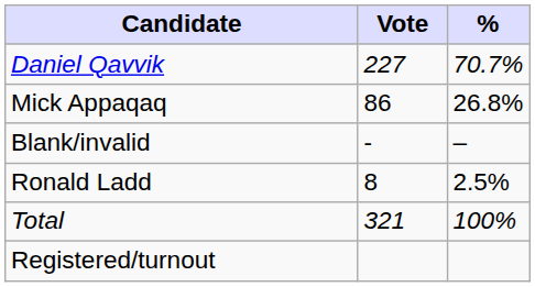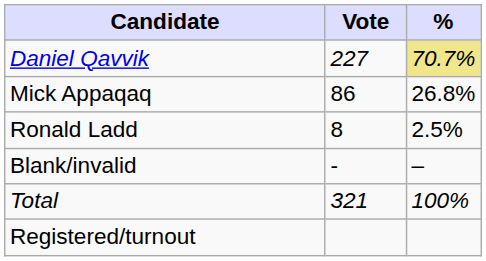Daniel Qavvik | %: no background -> khaki background
rows swapped: Ronald Ladd <-> Blank/invalid
